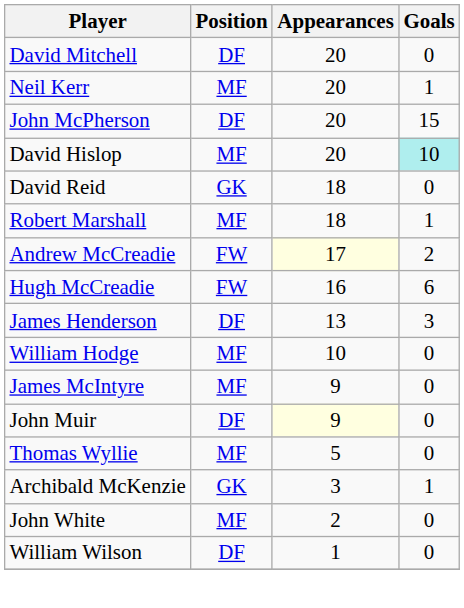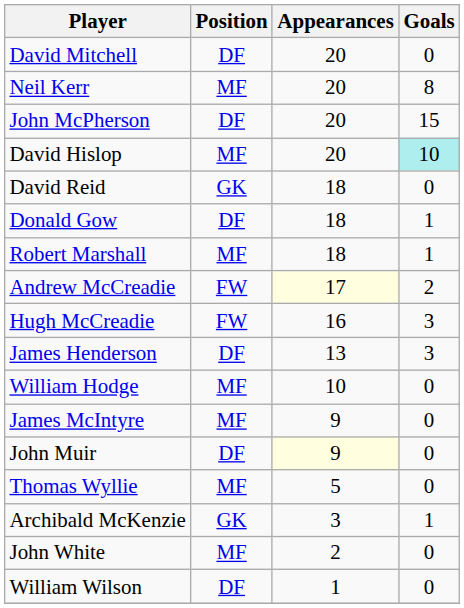Neil Kerr | Goals: 1 -> 8
+ row: Donald Gow | DF | 18 | 1
Hugh McCreadie | Goals: 6 -> 3
